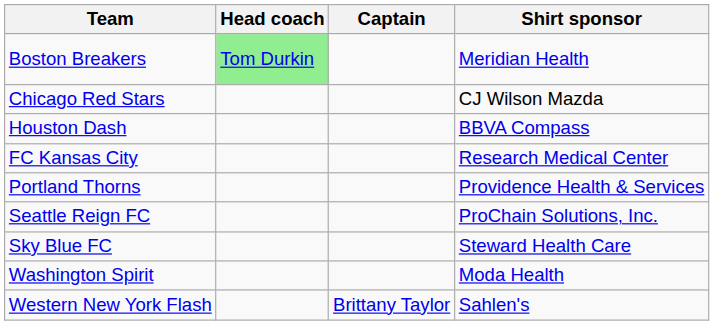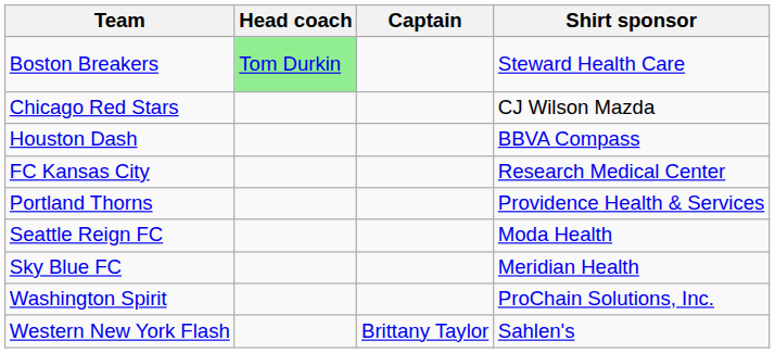Boston Breakers | Shirt sponsor: Meridian Health -> Steward Health Care
Seattle Reign FC | Shirt sponsor: ProChain Solutions, Inc. -> Moda Health
Sky Blue FC | Shirt sponsor: Steward Health Care -> Meridian Health
Washington Spirit | Shirt sponsor: Moda Health -> ProChain Solutions, Inc.
